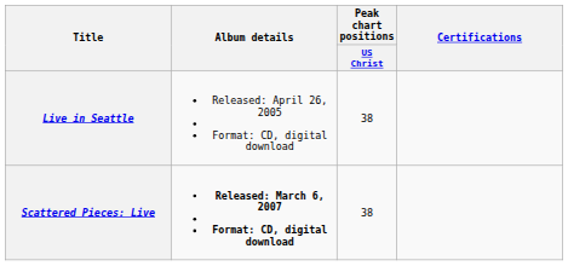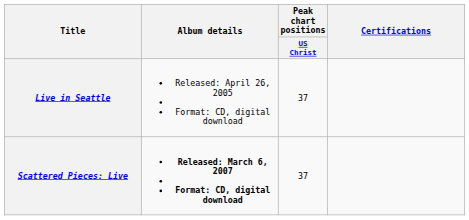Live in Seattle | Peak chart positions / US Christ: 38 -> 37
Scattered Pieces: Live | Peak chart positions / US Christ: 38 -> 37
